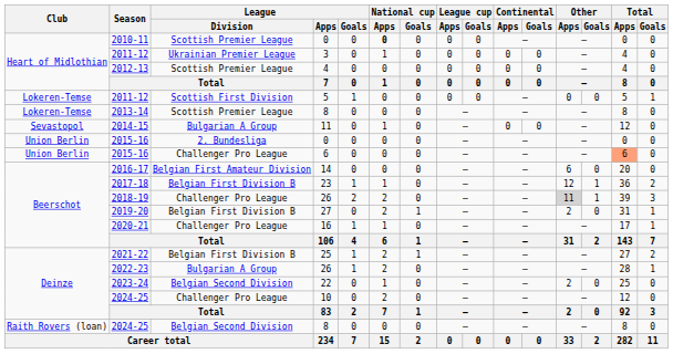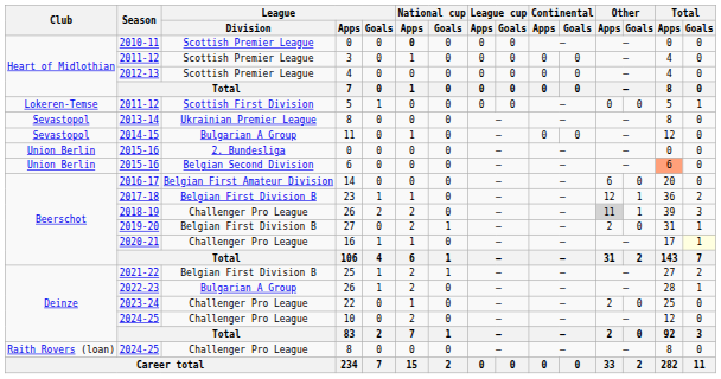2011-12 / 3 | League / Division: Ukrainian Premier League -> Scottish Premier League
2013-14 | Club: Lokeren-Temse -> Sevastopol
2013-14 | League / Division: Scottish Premier League -> Ukrainian Premier League
2015-16 / 6 | League / Division: Challenger Pro League -> Belgian Second Division
2020-21 | Total / Goals: no background -> lightyellow background
2023-24 | League / Division: Belgian Second Division -> Challenger Pro League
2024-25 / 8 | League / Division: Belgian Second Division -> Challenger Pro League
